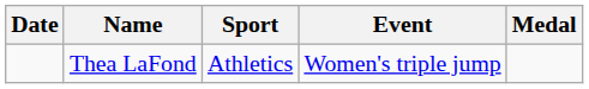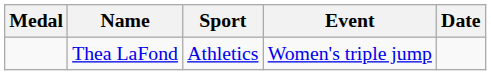columns swapped: Medal <-> Date
